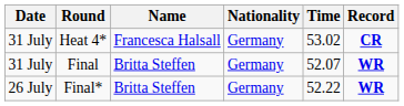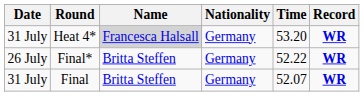Heat 4* | Name: no background -> lightgrey background
Heat 4* | Time: 53.02 -> 53.20
Heat 4* | Record: CR -> WR
rows swapped: Final* <-> Final
